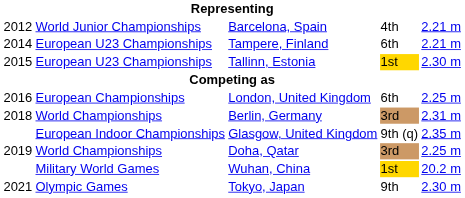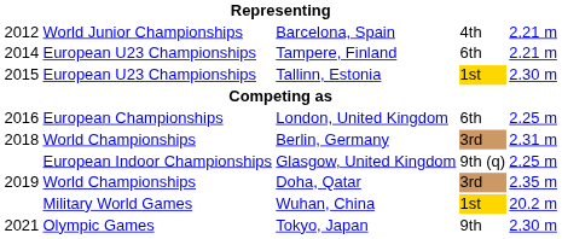Glasgow, United Kingdom | column 5: 2.35 m -> 2.25 m
Doha, Qatar | column 5: 2.25 m -> 2.35 m
